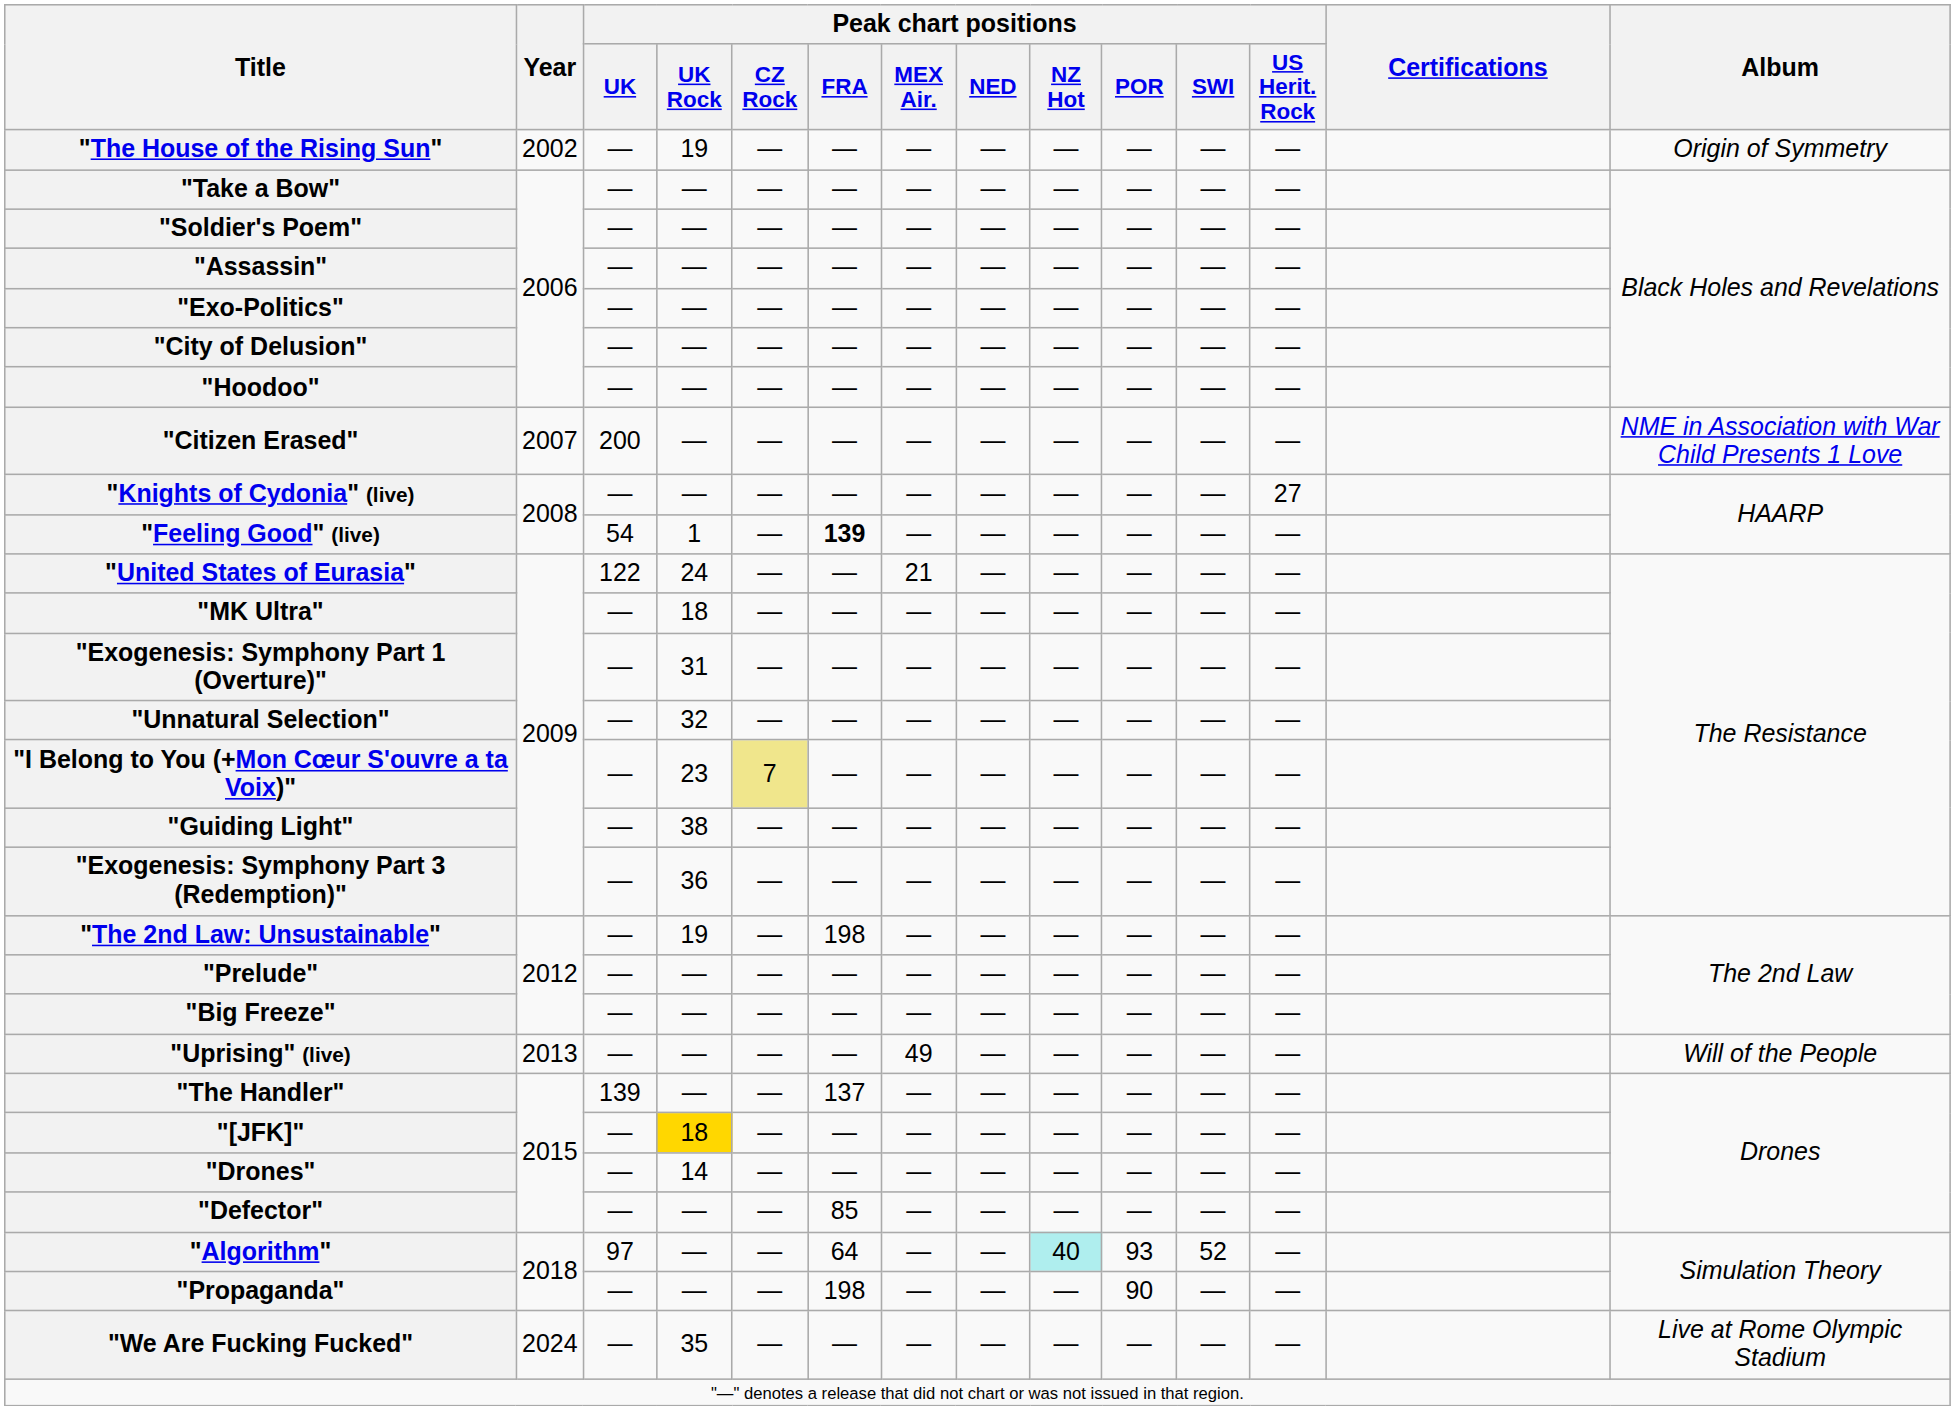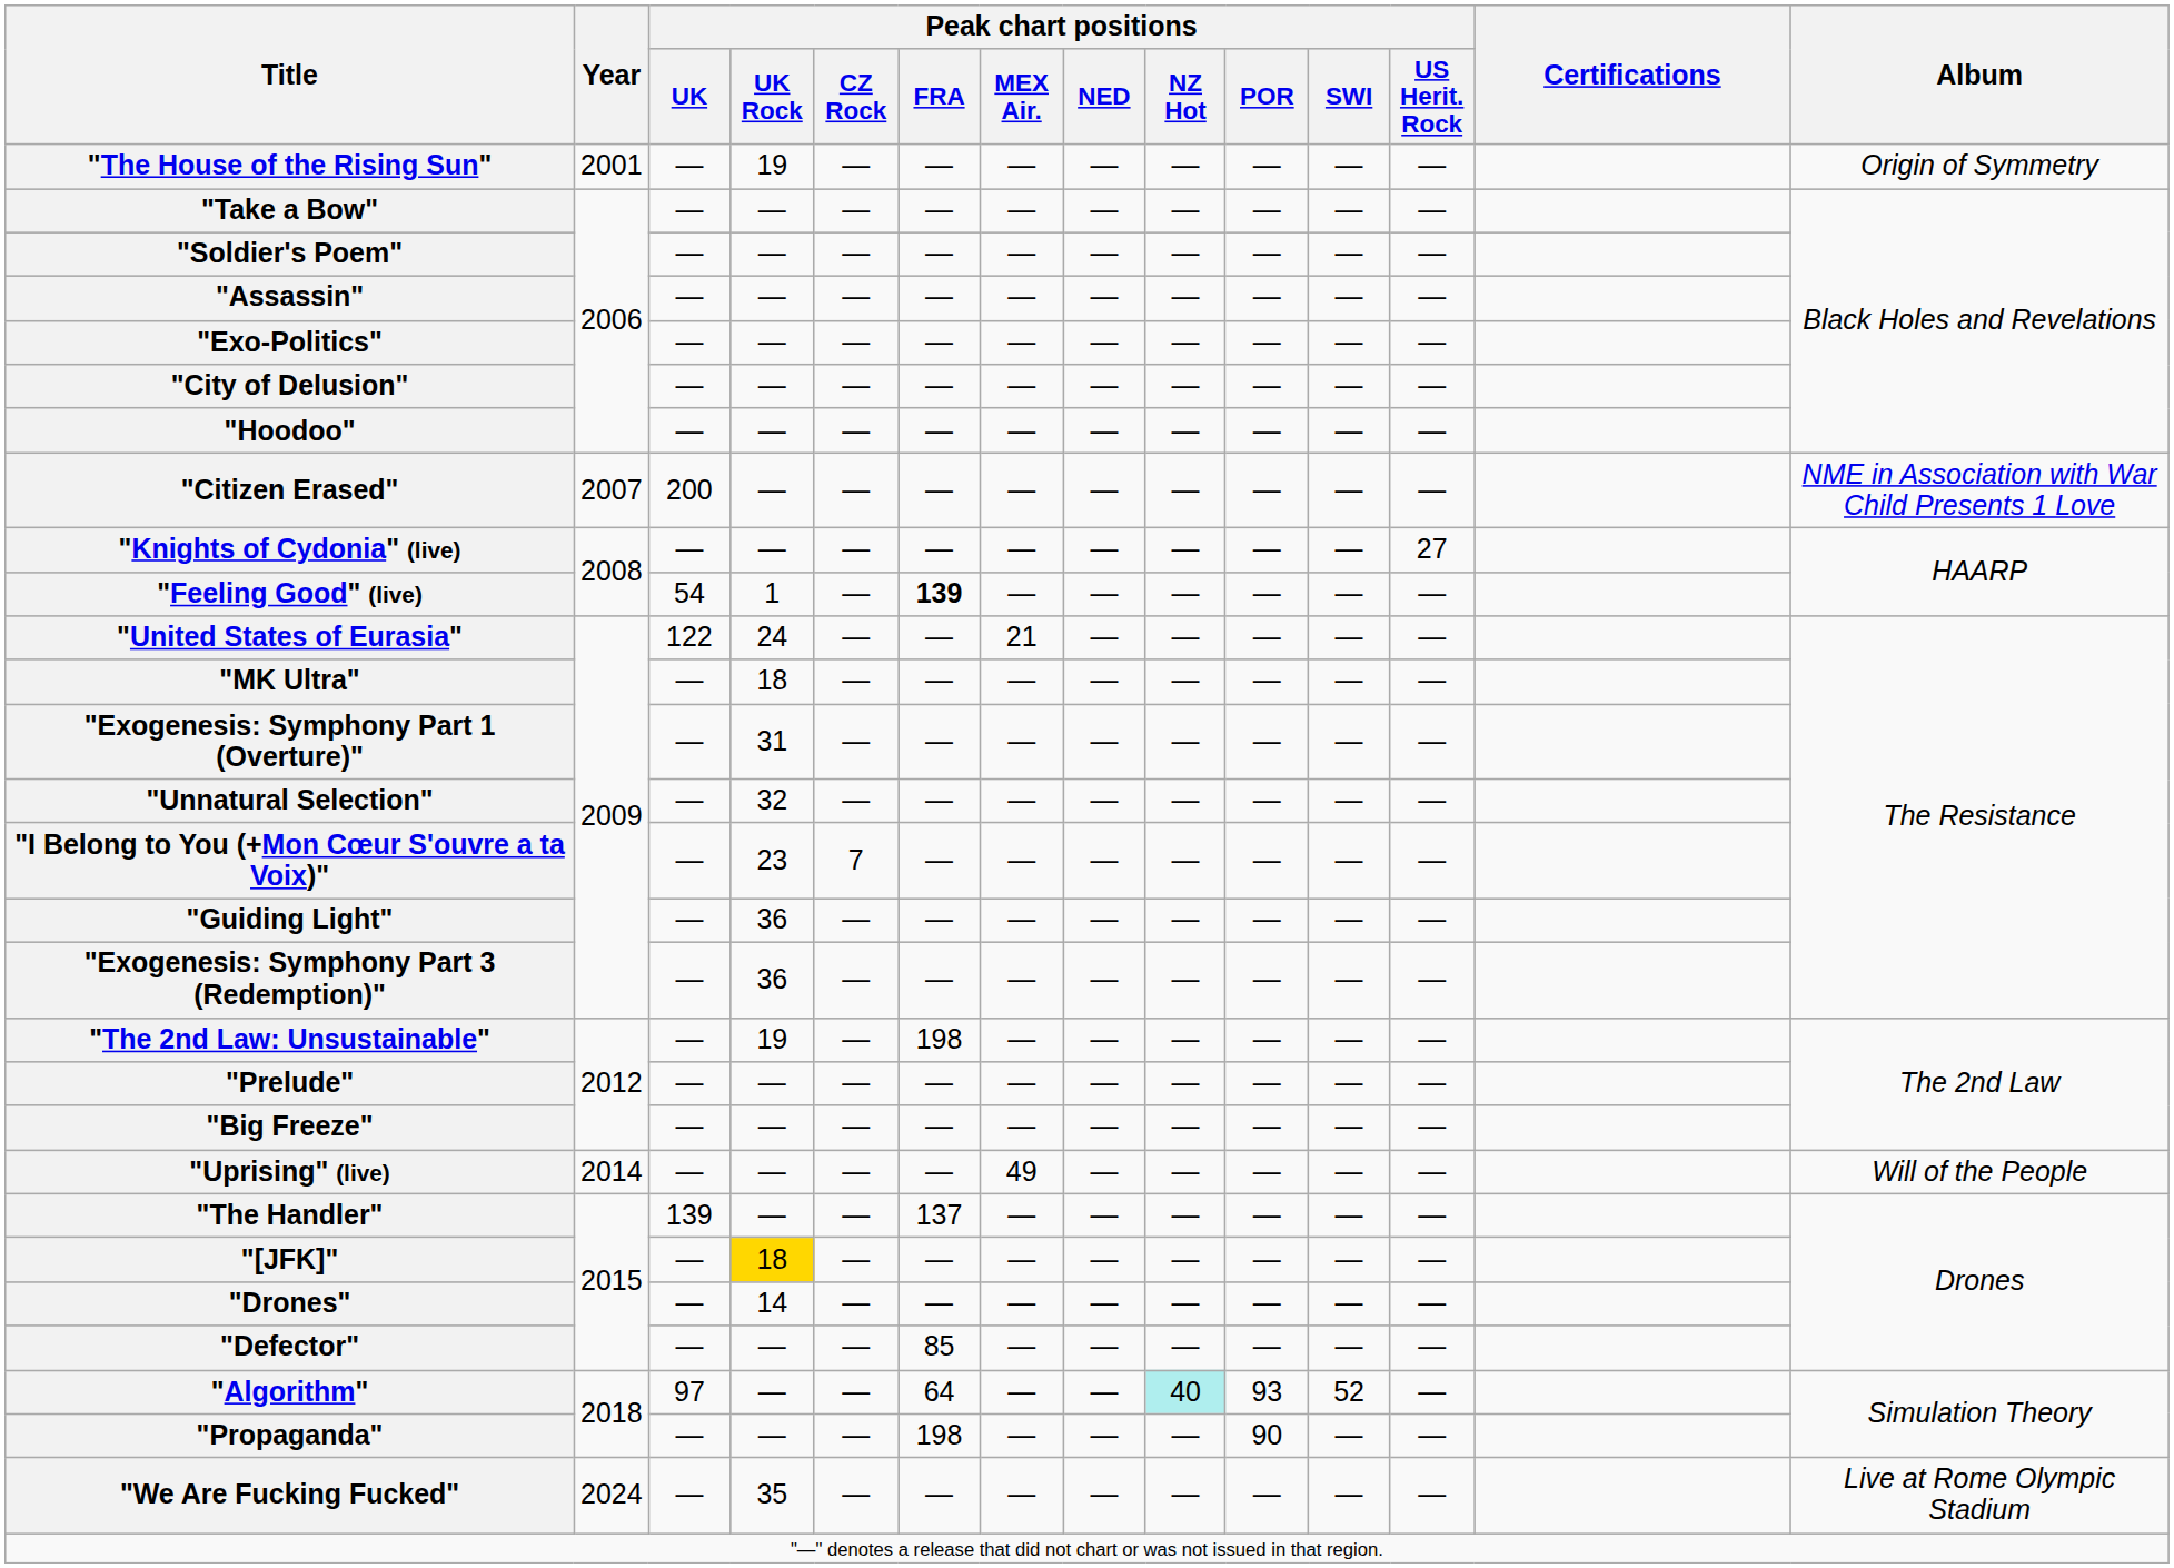"The House of the Rising Sun" | Year: 2002 -> 2001
"I Belong to You (+Mon Cœur S'ouvre a ta Voix)" | Peak chart positions / CZ Rock: khaki background -> no background
"Guiding Light" | Peak chart positions / UK Rock: 38 -> 36
"Uprising" (live) | Year: 2013 -> 2014
